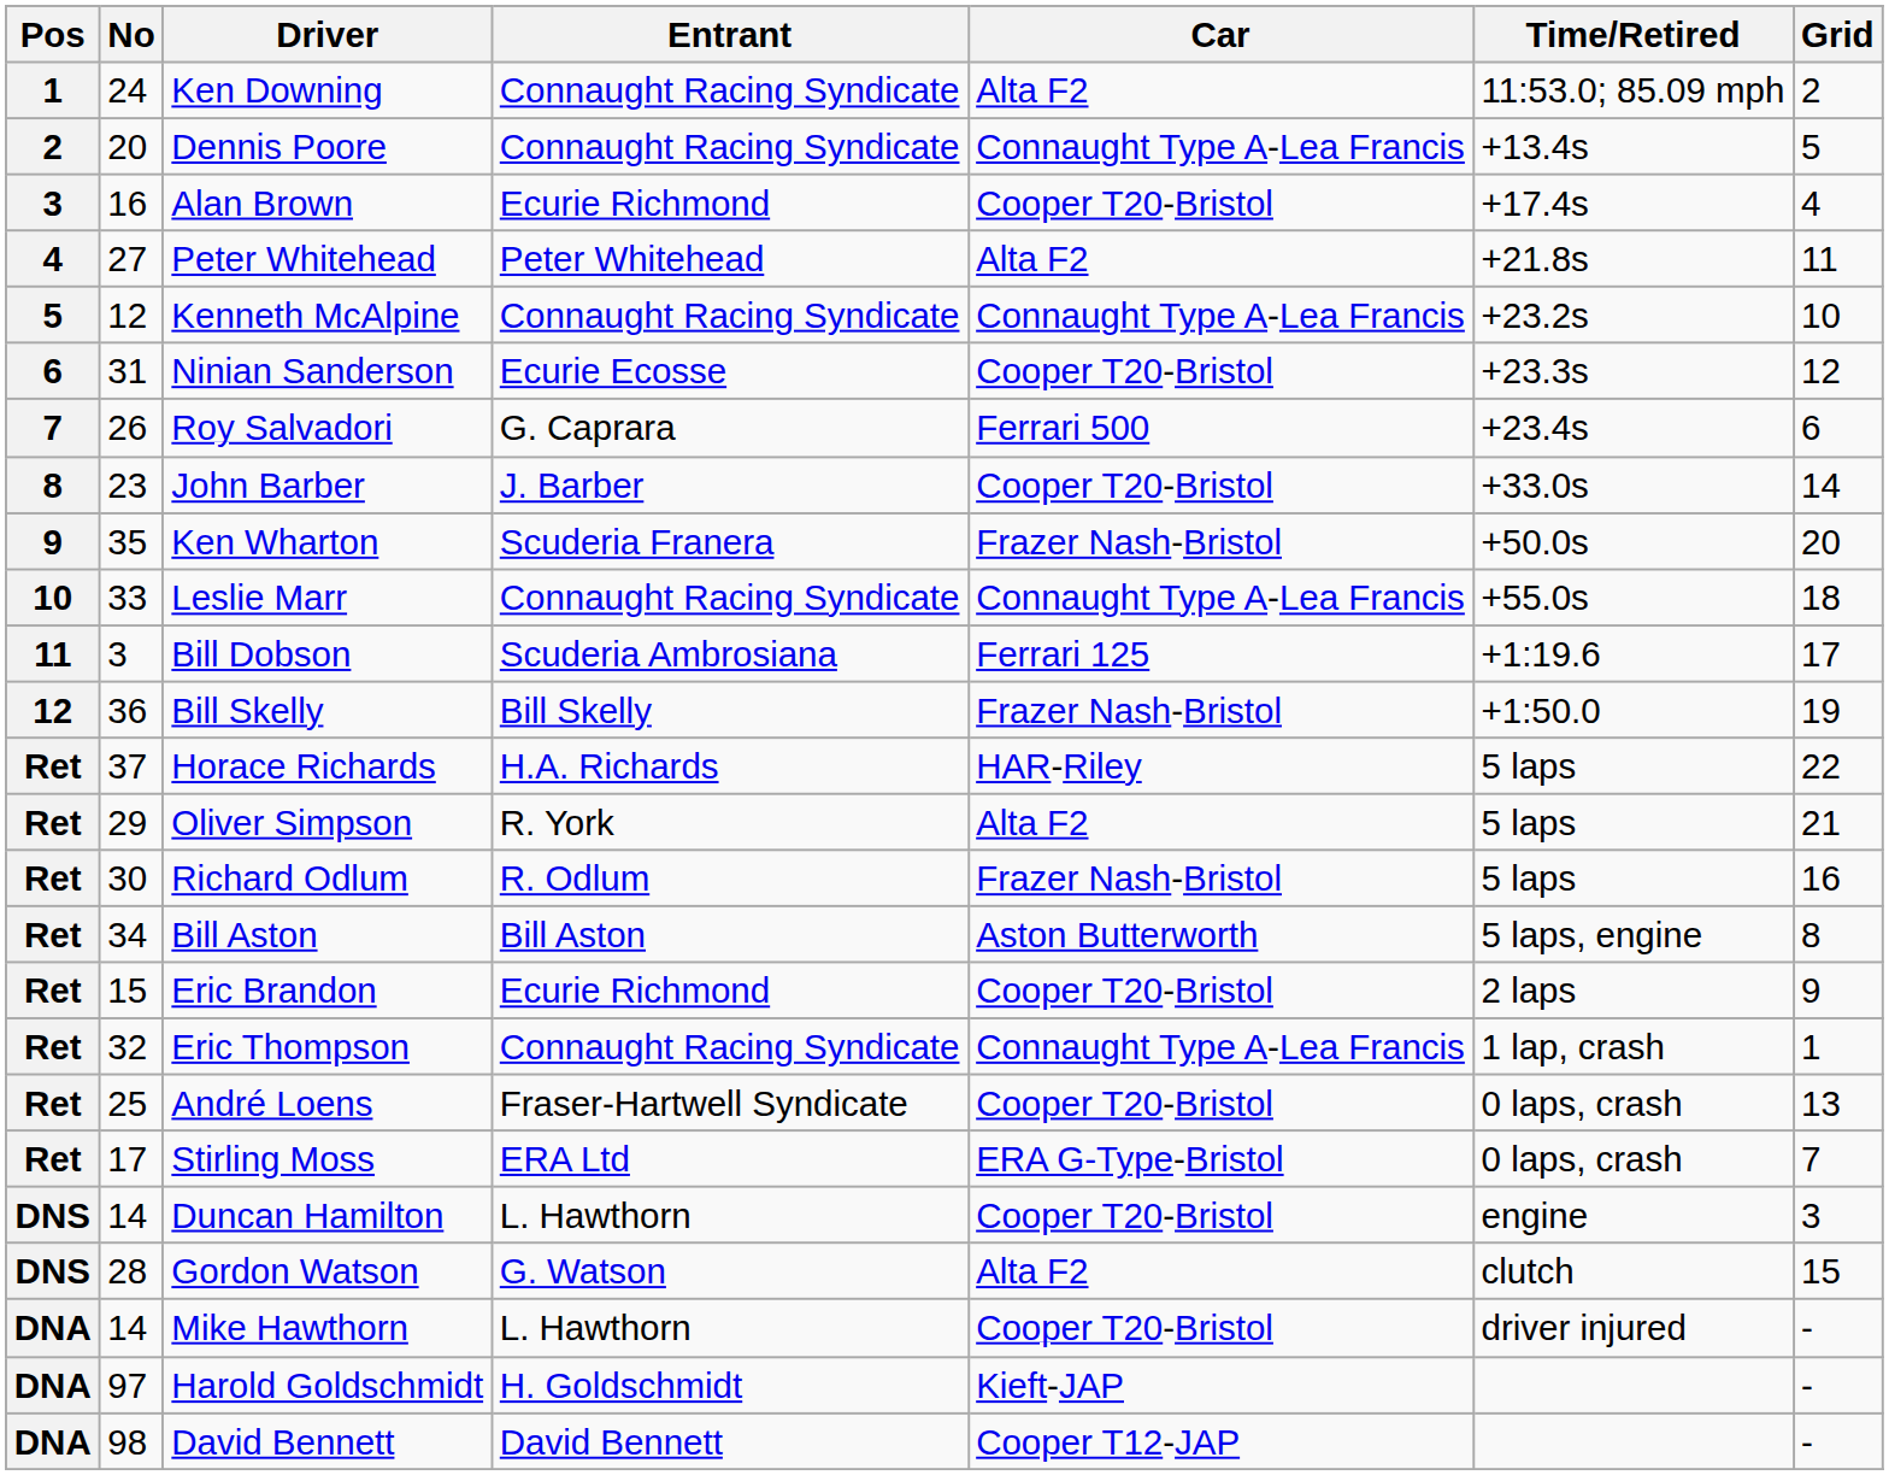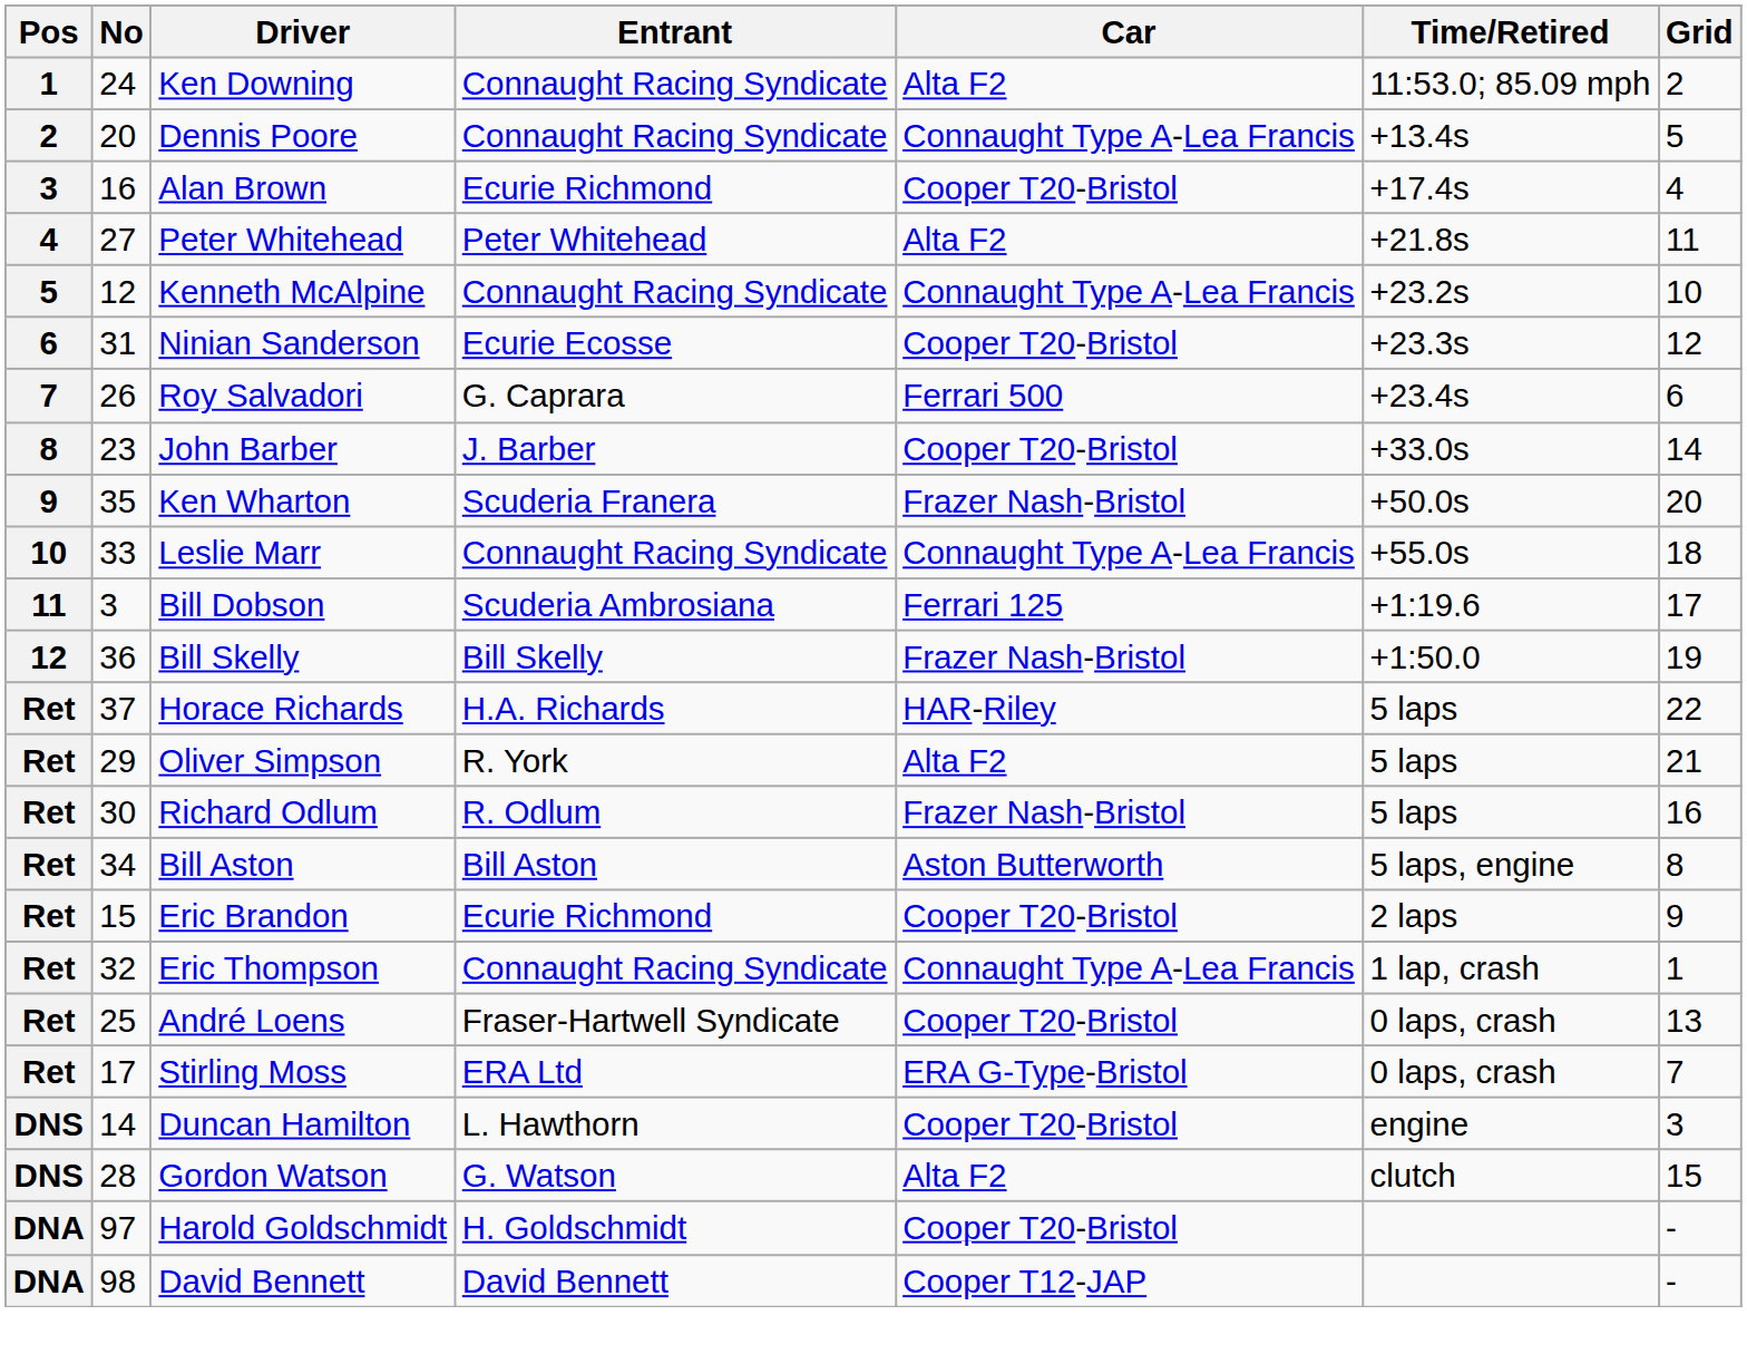- row: DNA | 14 | Mike Hawthorn | L. Hawthorn | Cooper T20-Bristol | driver injured | -
Harold Goldschmidt | Car: Kieft-JAP -> Cooper T20-Bristol
